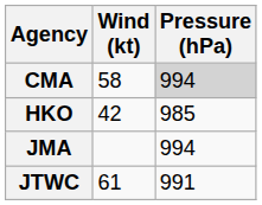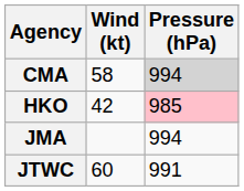HKO | Pressure (hPa): no background -> pink background
JTWC | Wind (kt): 61 -> 60
